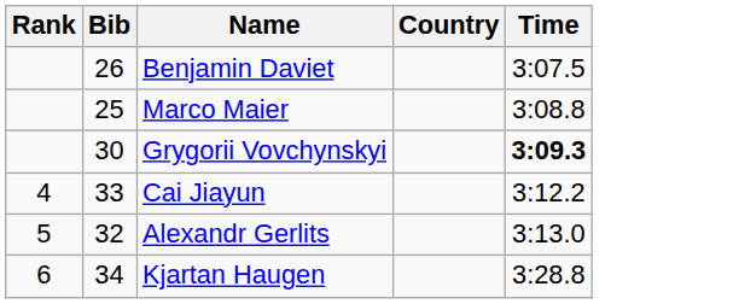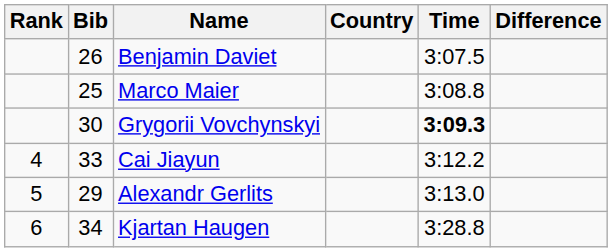+ column: Difference
Alexandr Gerlits | Bib: 32 -> 29
